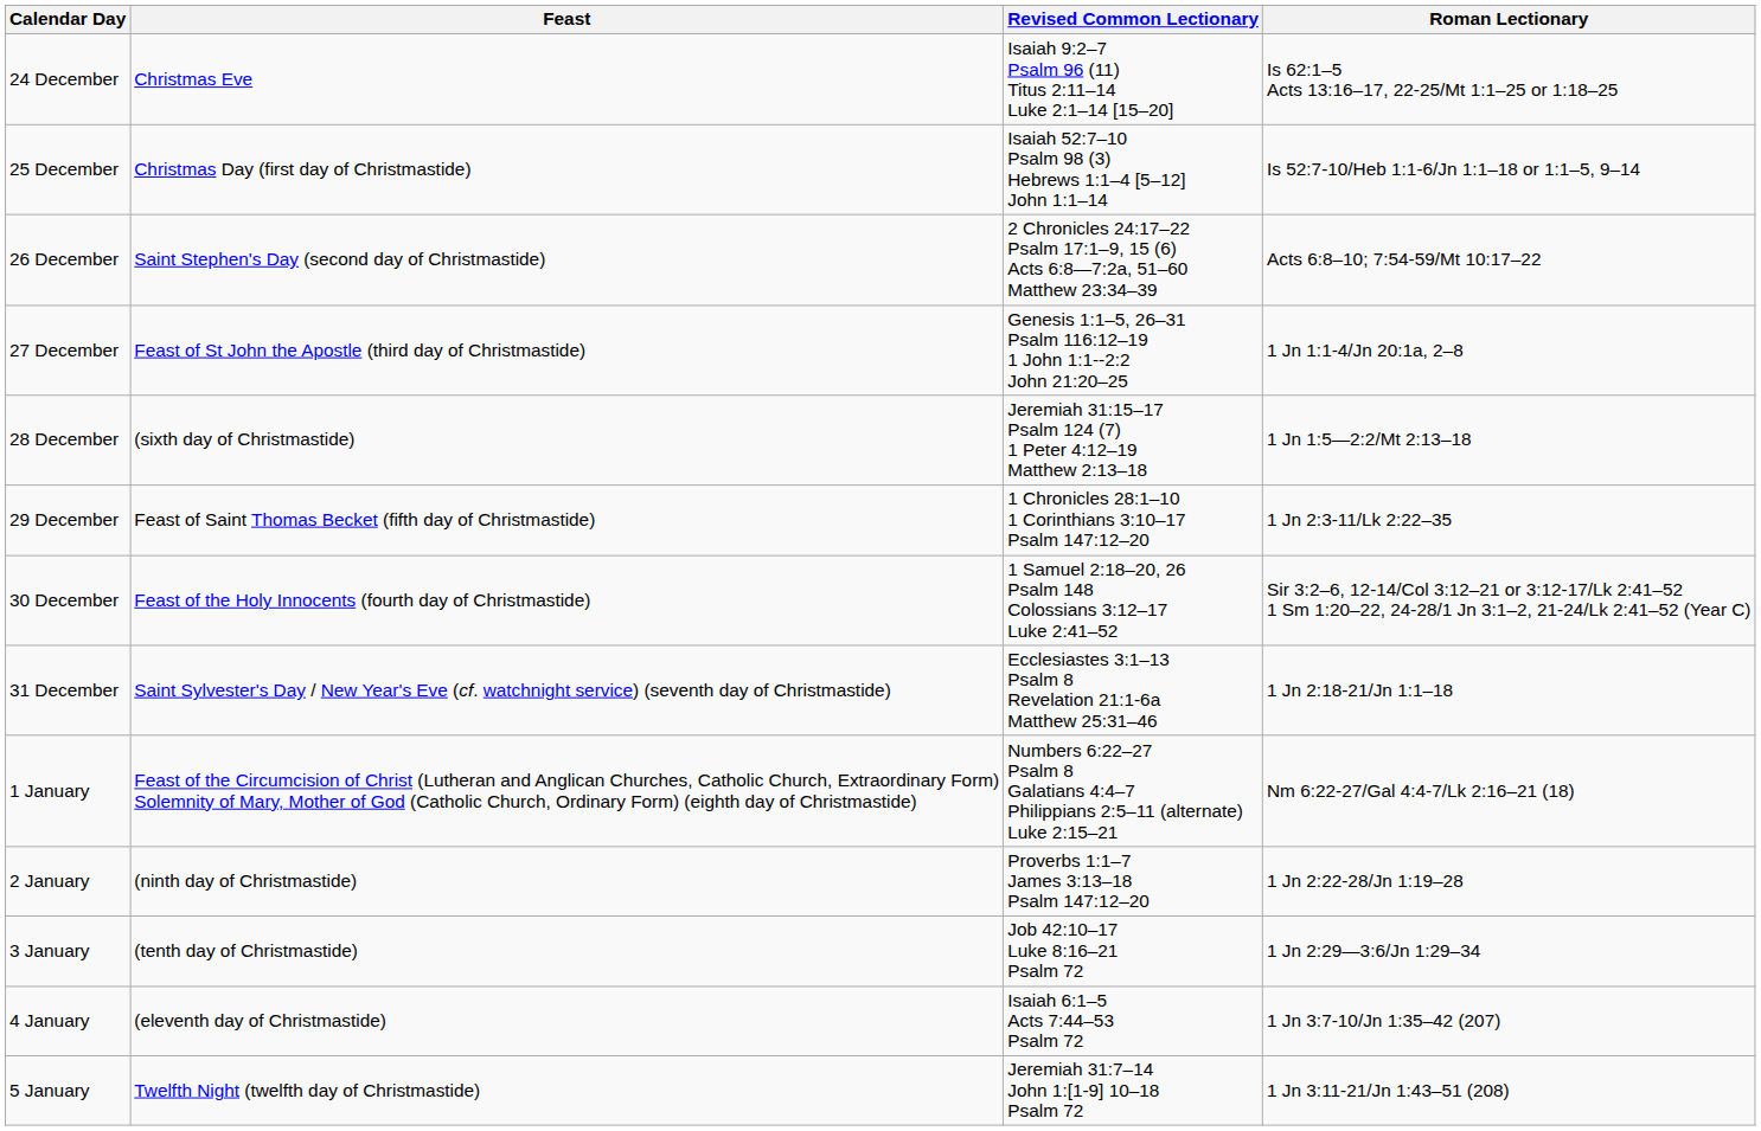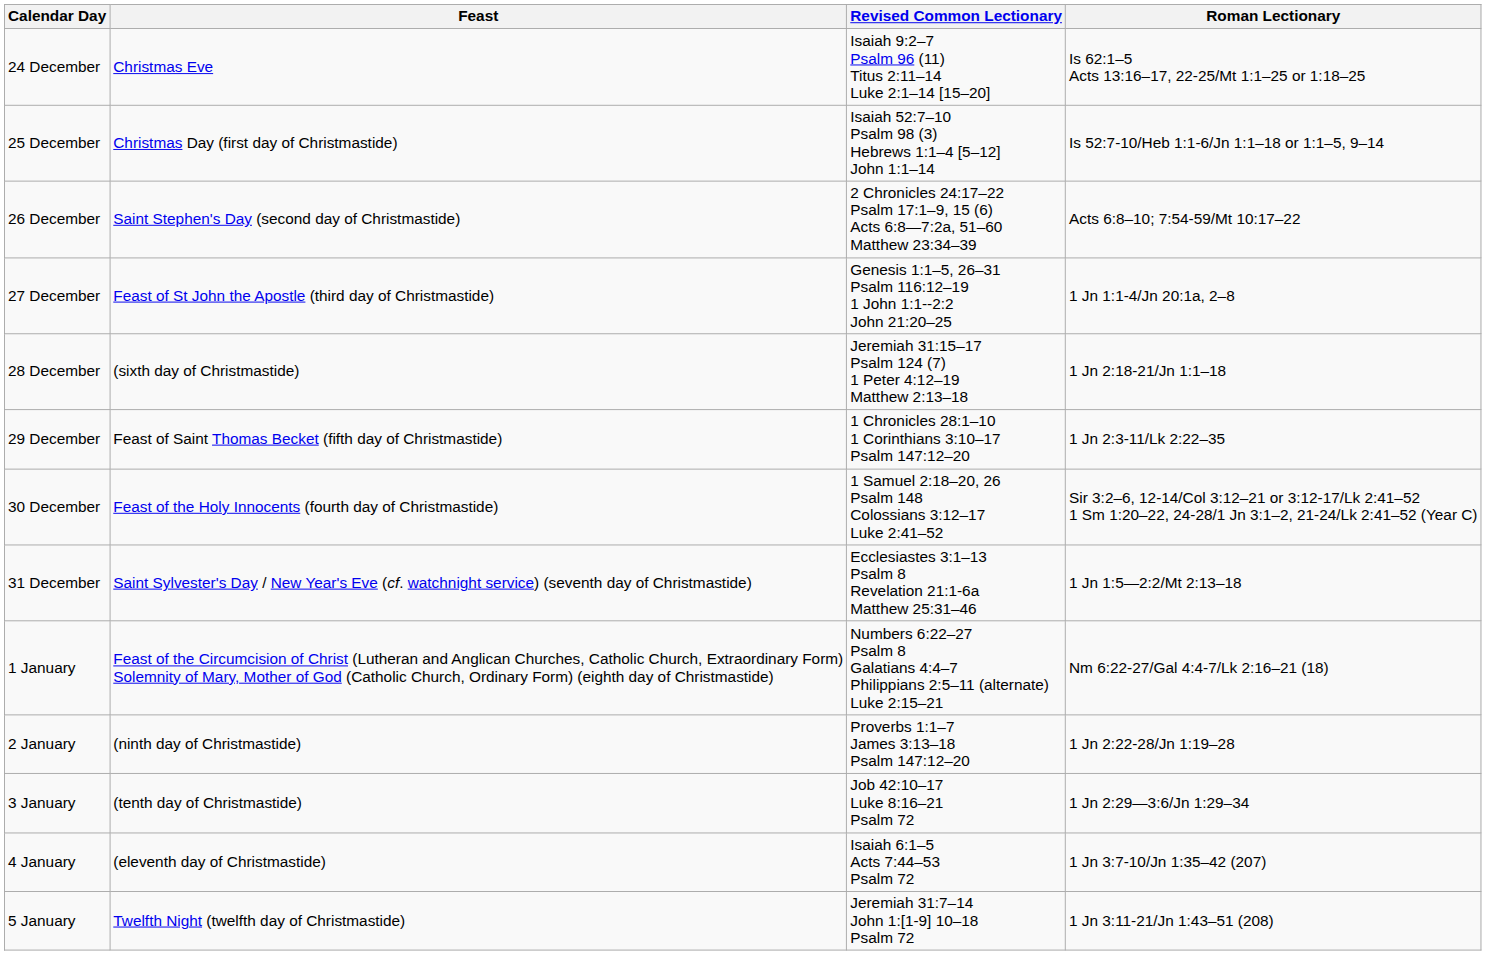28 December | Roman Lectionary: 1 Jn 1:5—2:2/Mt 2:13–18 -> 1 Jn 2:18-21/Jn 1:1–18
31 December | Roman Lectionary: 1 Jn 2:18-21/Jn 1:1–18 -> 1 Jn 1:5—2:2/Mt 2:13–18
